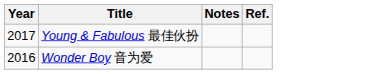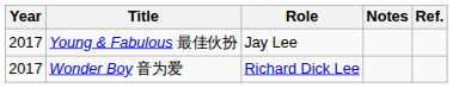+ column: Role | Jay Lee | Richard Dick Lee
Wonder Boy 音为爱 | Year: 2016 -> 2017
